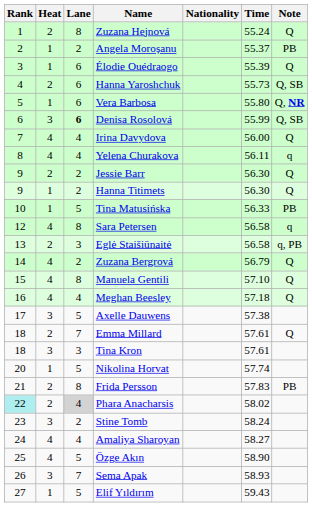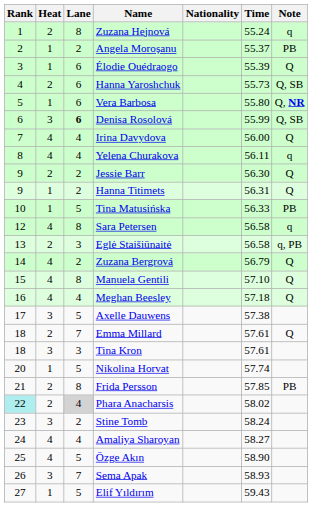Zuzana Hejnová | Note: Q -> q
Hanna Titimets | Time: 56.30 -> 56.31
Frida Persson | Time: 57.83 -> 57.85
